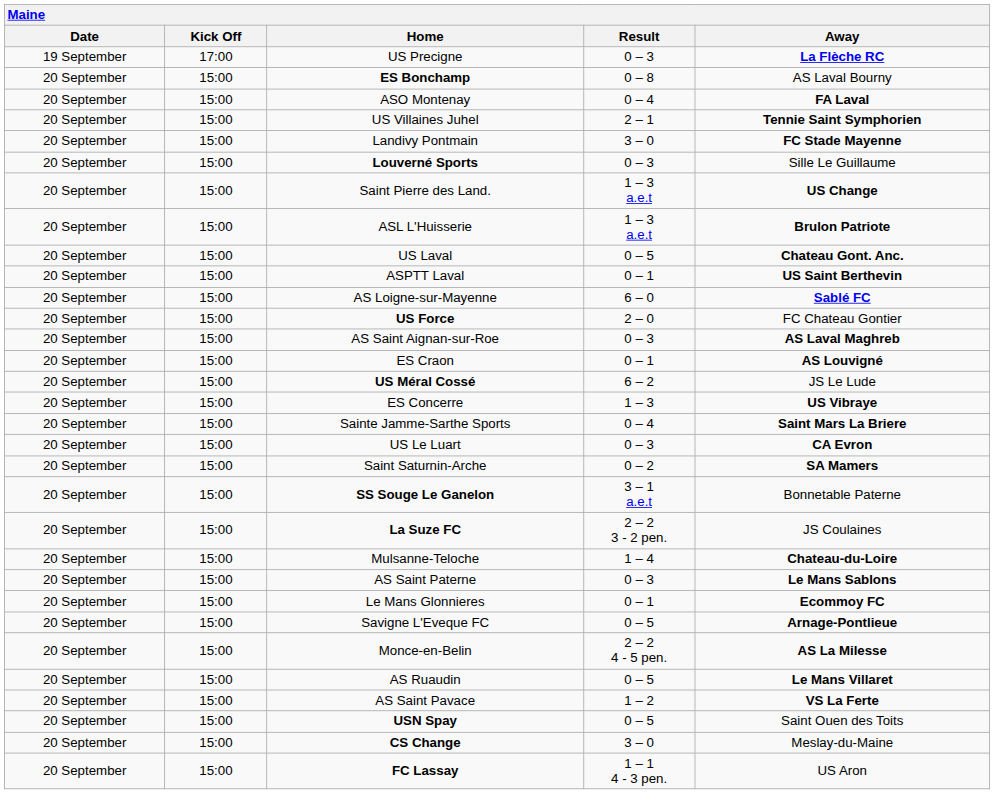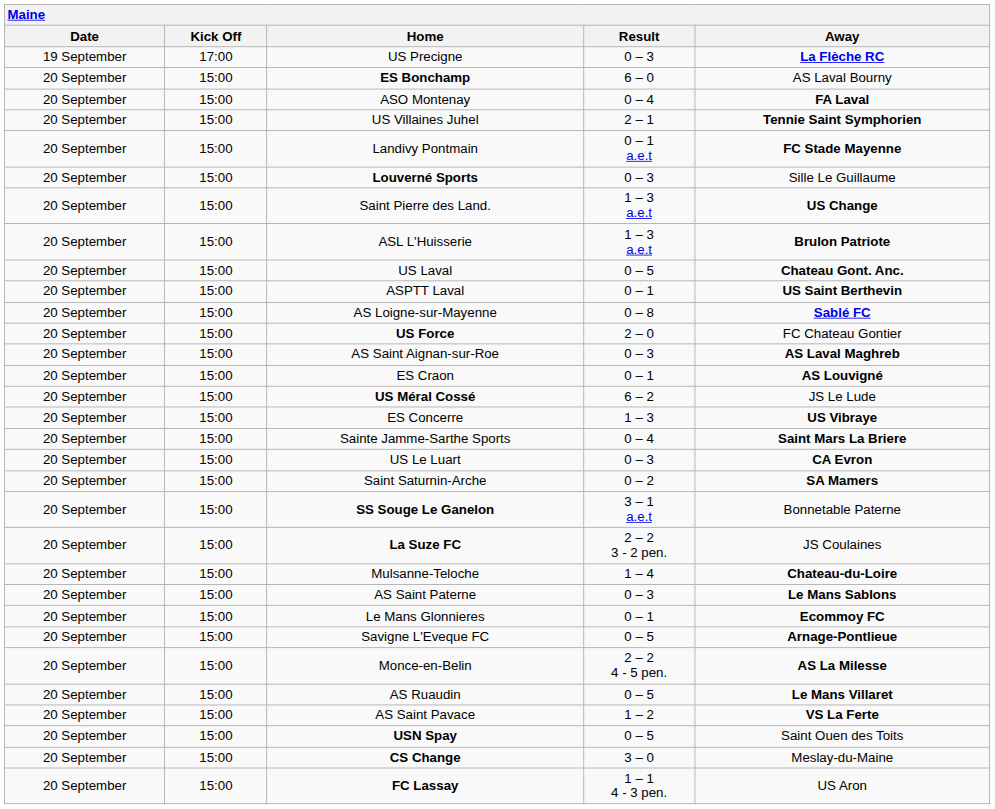ES Bonchamp | Result: 0 – 8 -> 6 – 0
Landivy Pontmain | Result: 3 – 0 -> 0 – 1 a.e.t
AS Loigne-sur-Mayenne | Result: 6 – 0 -> 0 – 8
